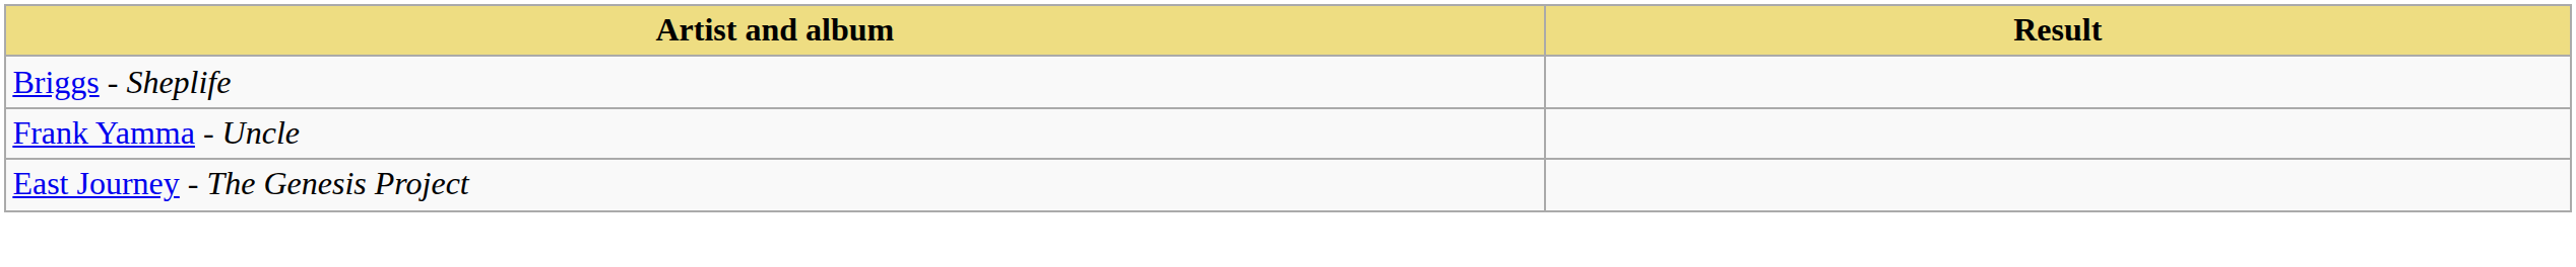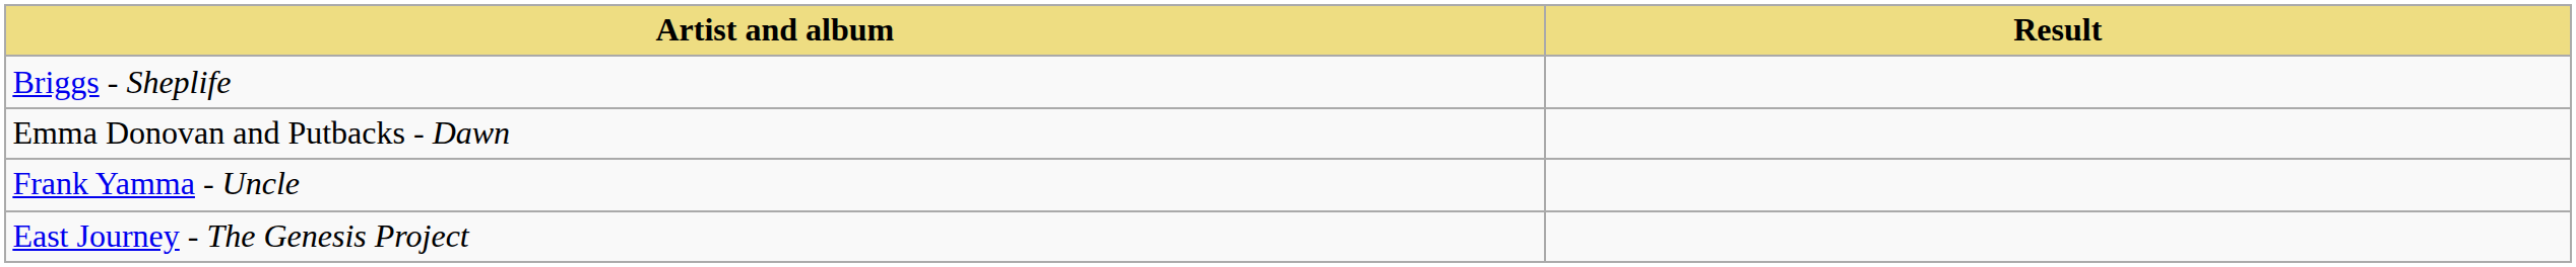+ row: Emma Donovan and Putbacks - Dawn
